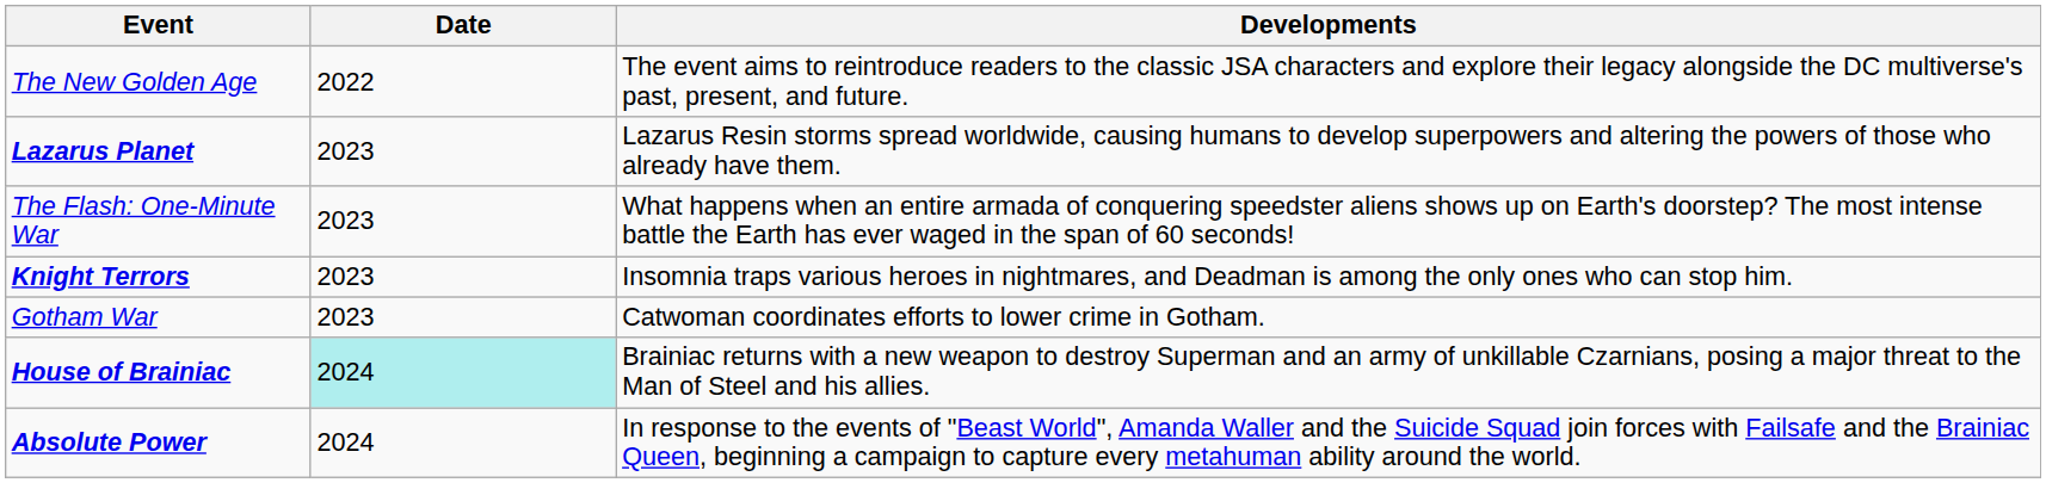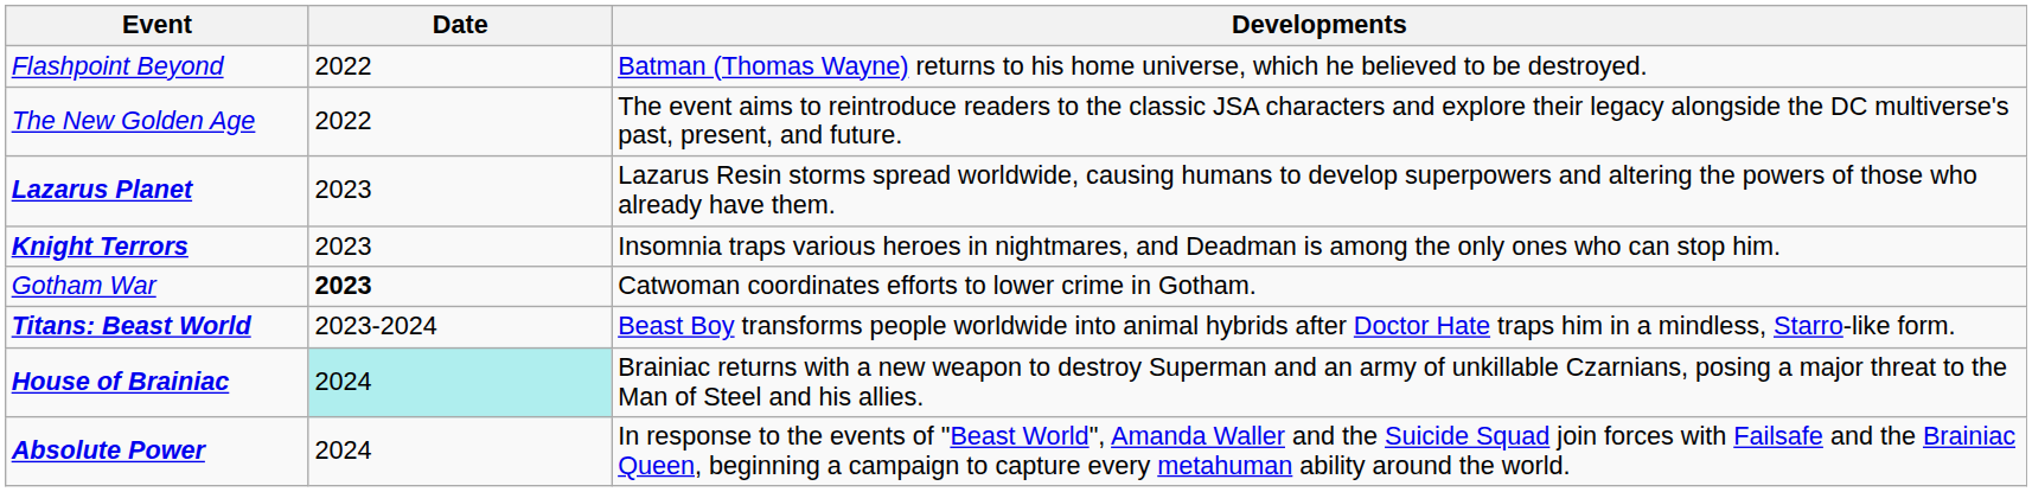+ row: Flashpoint Beyond | 2022 | Batman (Thomas Wayne) returns to his home universe, which he believed to be destroyed.
- row: The Flash: One-Minute War | 2023 | What happens when an entire armada of conquering speedster aliens shows up on Earth's doorstep? The most intense battle the Earth has ever waged in the span of 60 seconds!
Gotham War | Date: normal -> bold
+ row: Titans: Beast World | 2023-2024 | Beast Boy transforms people worldwide into animal hybrids after Doctor Hate traps him in a mindless, Starro-like form.
